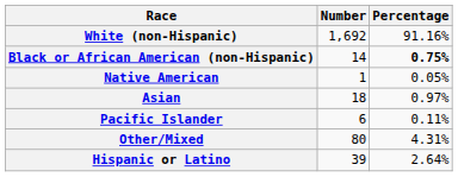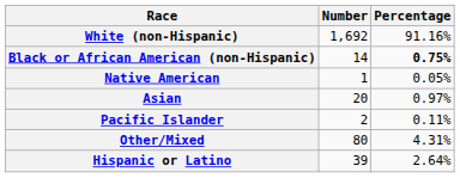Asian | Number: 18 -> 20
Pacific Islander | Number: 6 -> 2
